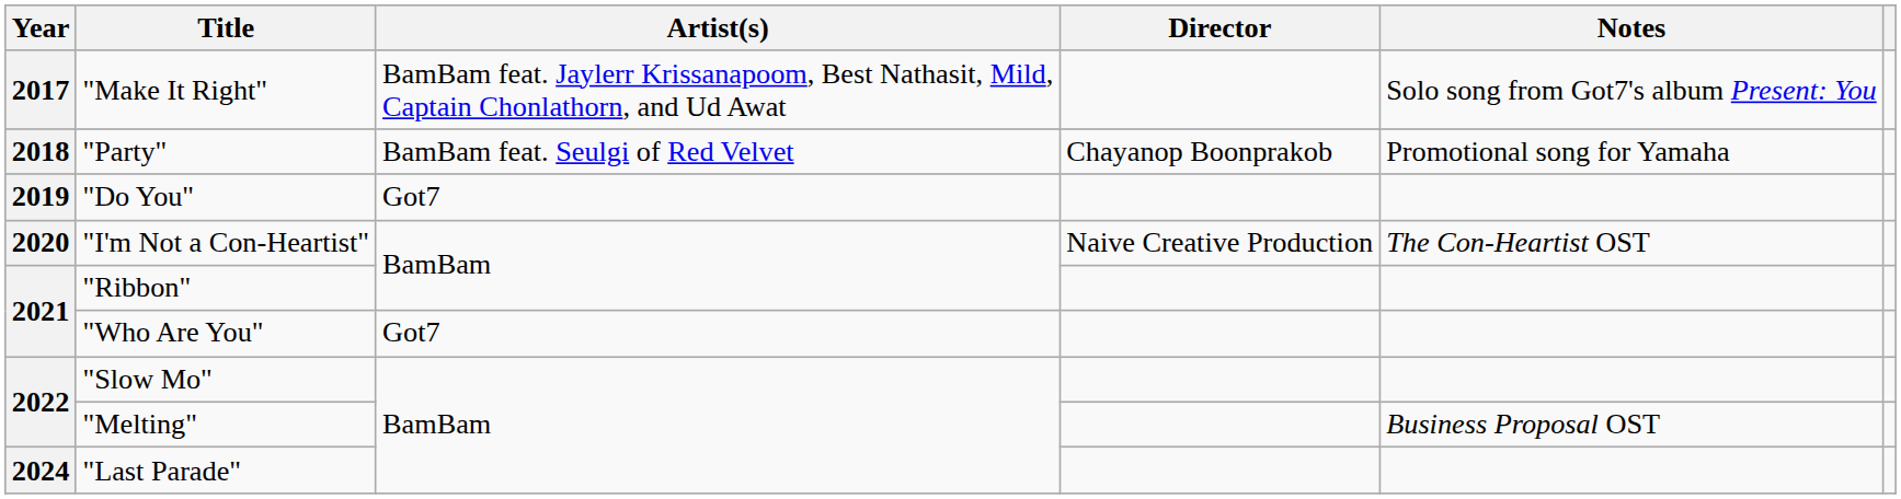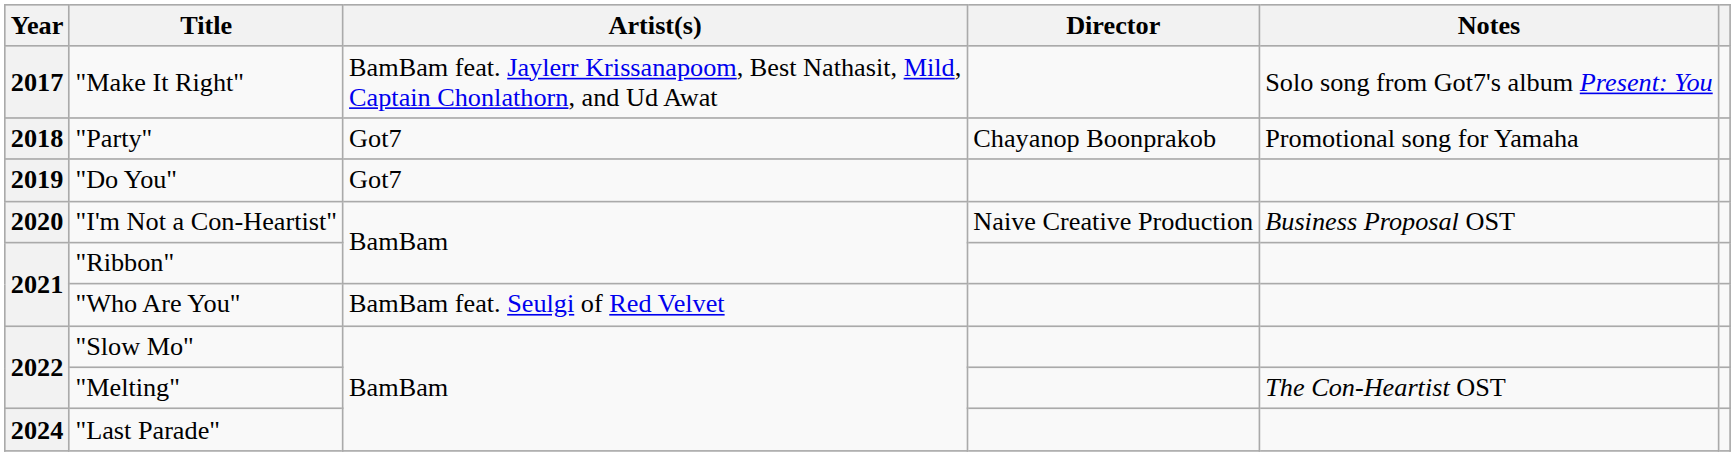"Party" | Artist(s): BamBam feat. Seulgi of Red Velvet -> Got7
"I'm Not a Con-Heartist" | Notes: The Con-Heartist OST -> Business Proposal OST
"Who Are You" | Artist(s): Got7 -> BamBam feat. Seulgi of Red Velvet
"Melting" | Notes: Business Proposal OST -> The Con-Heartist OST
